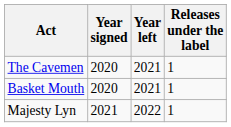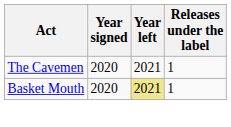Basket Mouth | Year left: no background -> khaki background
- row: Majesty Lyn | 2021 | 2022 | 1
